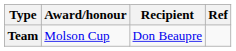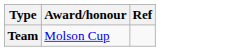- column: Recipient | Don Beaupre
